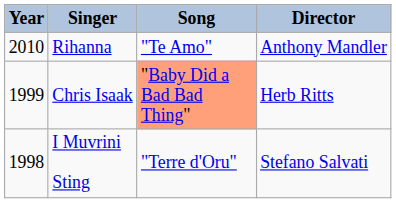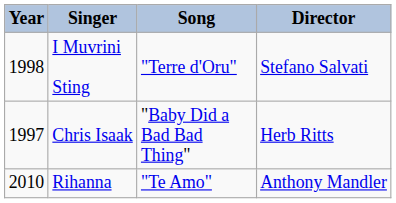rows swapped: Rihanna <-> I Muvrini Sting
Chris Isaak | Year: 1999 -> 1997
Chris Isaak | Song: lightsalmon background -> no background
